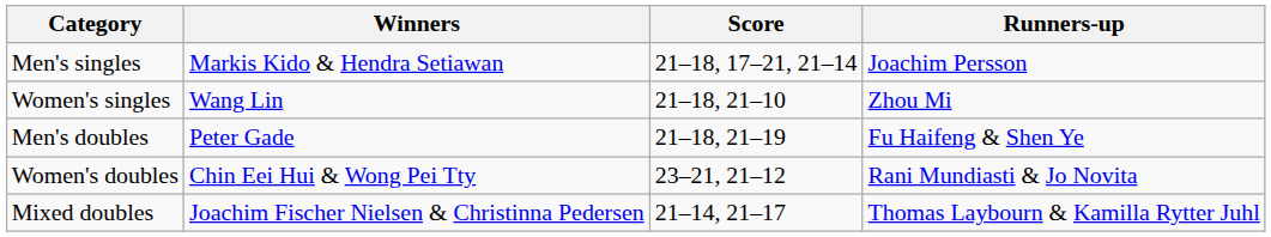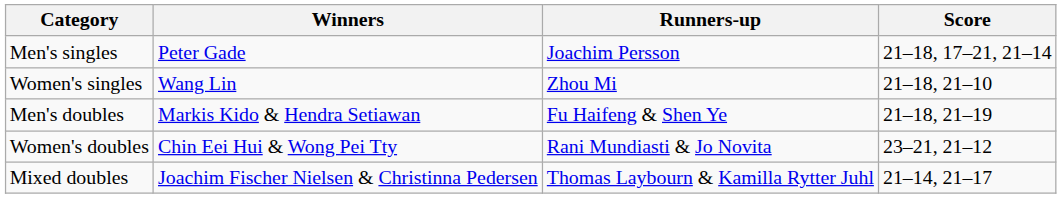columns swapped: Runners-up <-> Score
Men's singles | Winners: Markis Kido & Hendra Setiawan -> Peter Gade
Men's doubles | Winners: Peter Gade -> Markis Kido & Hendra Setiawan
